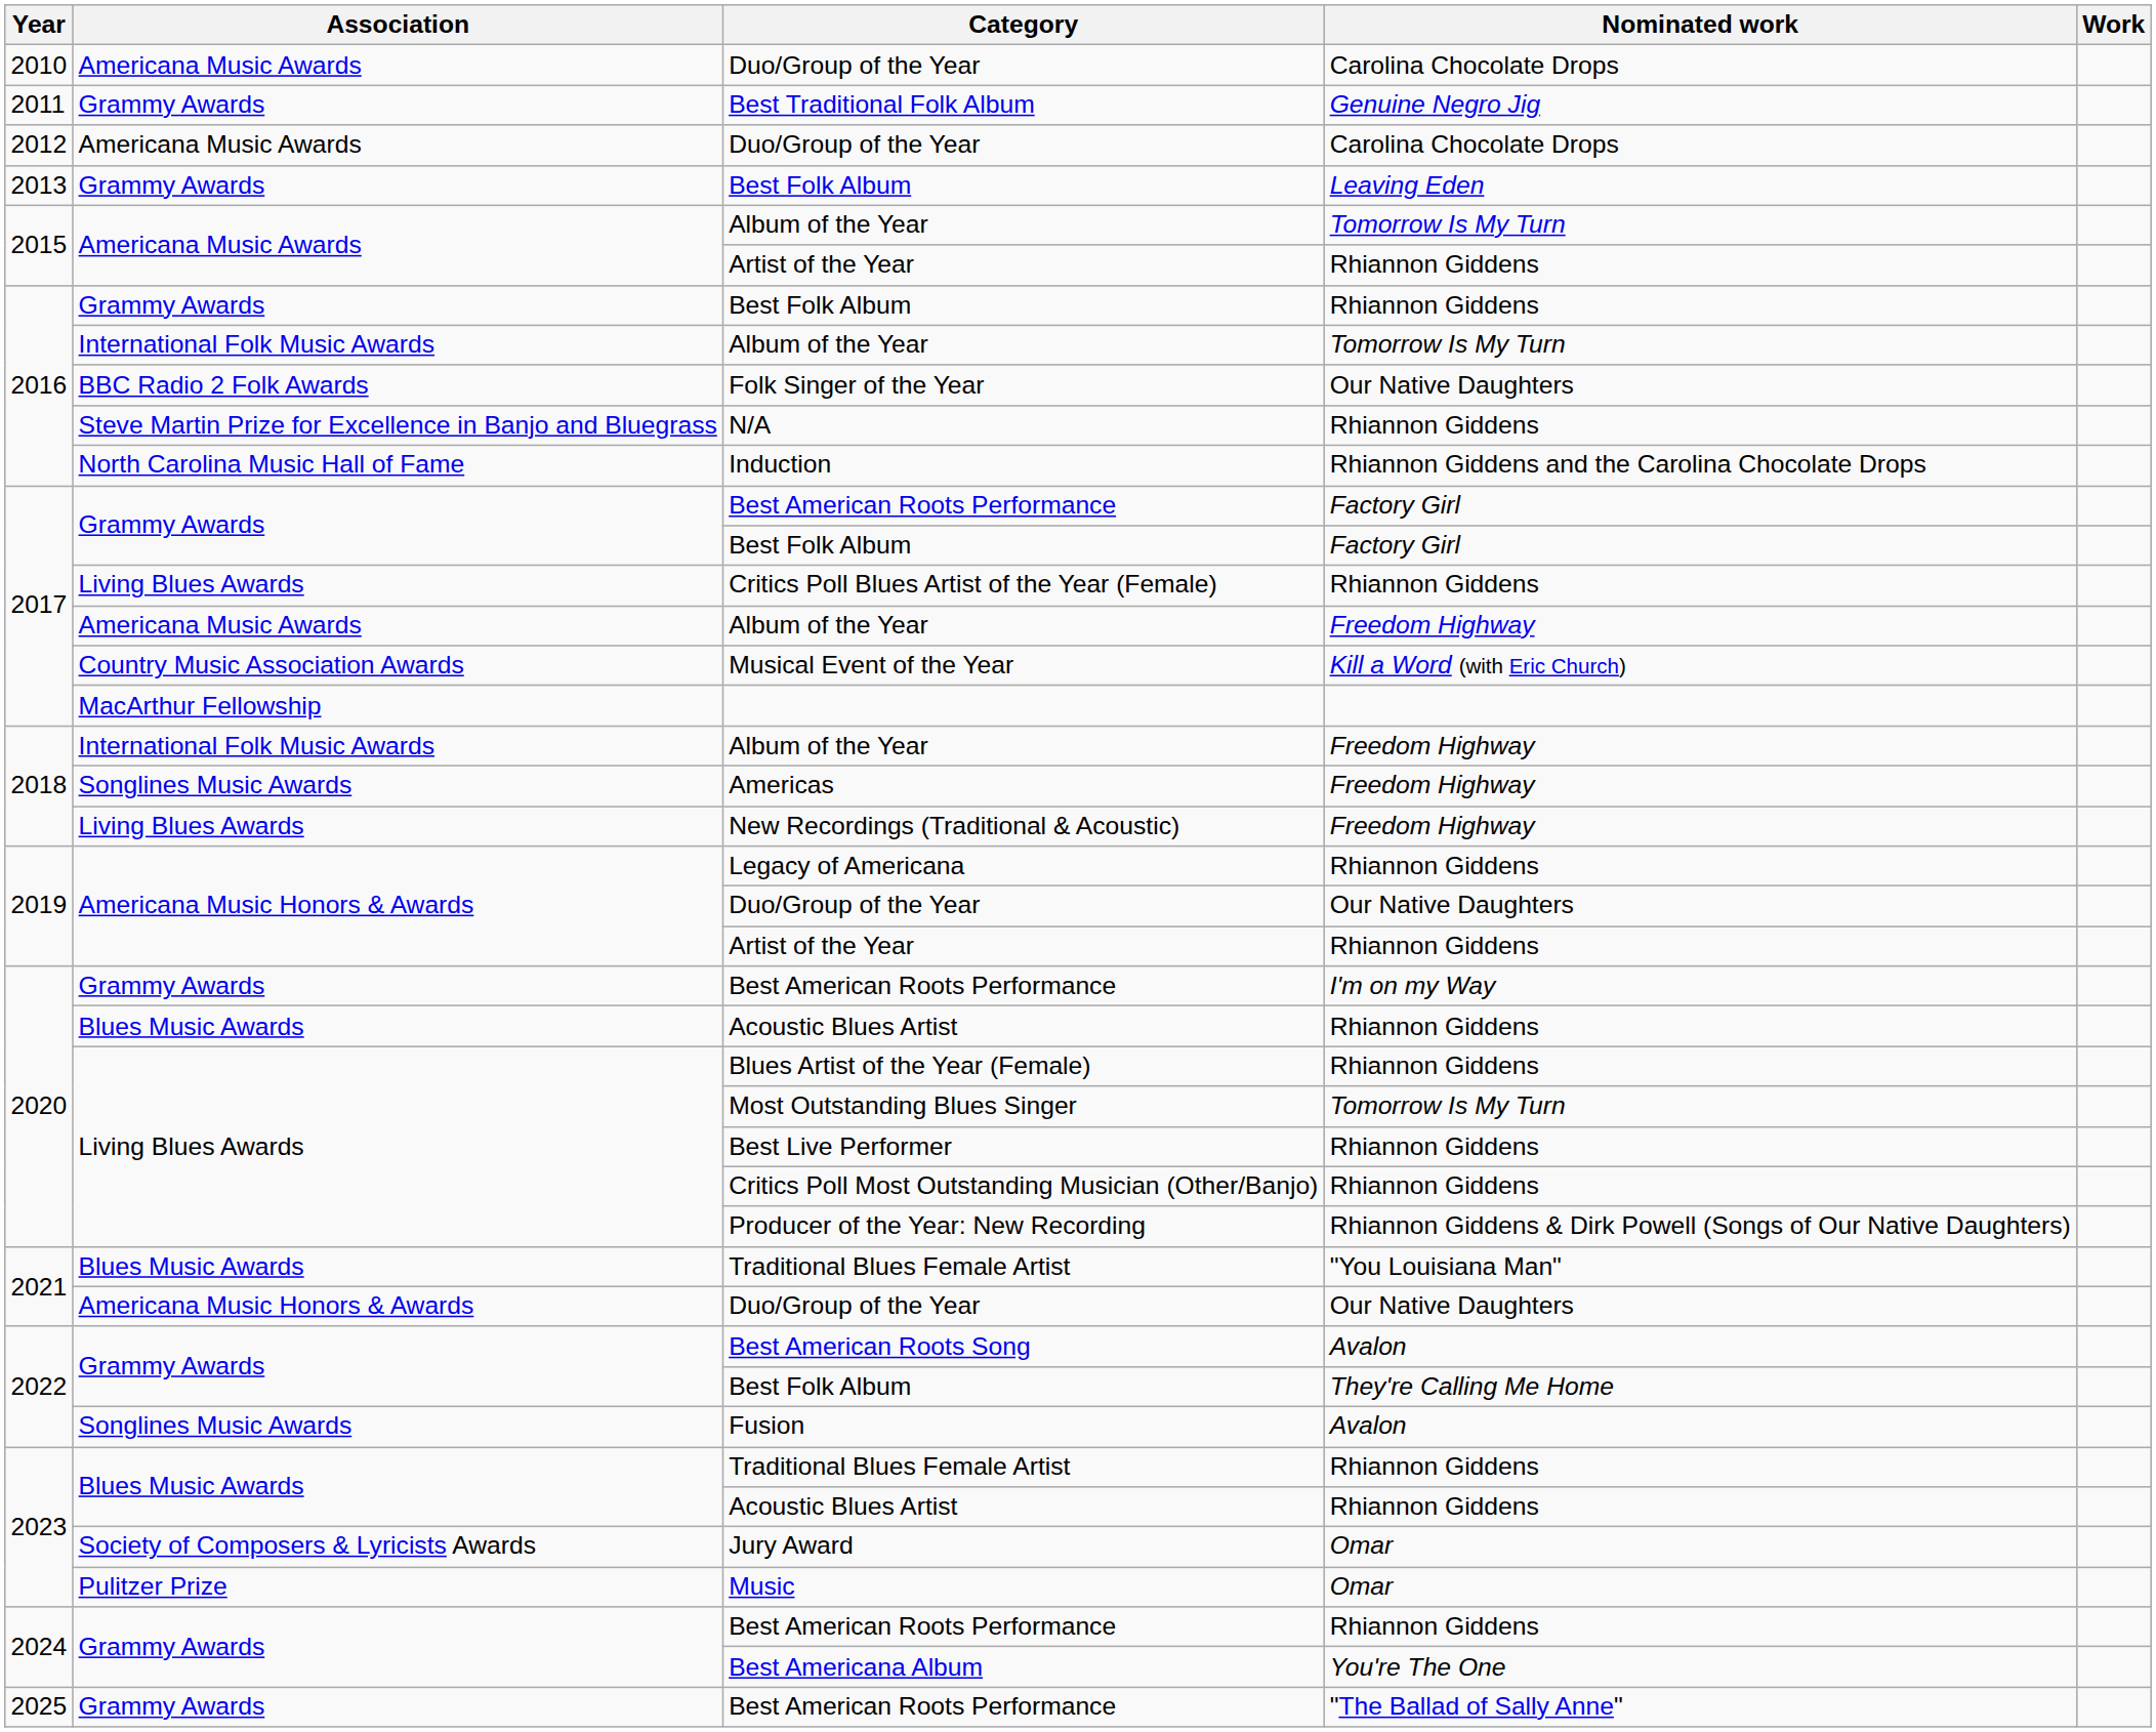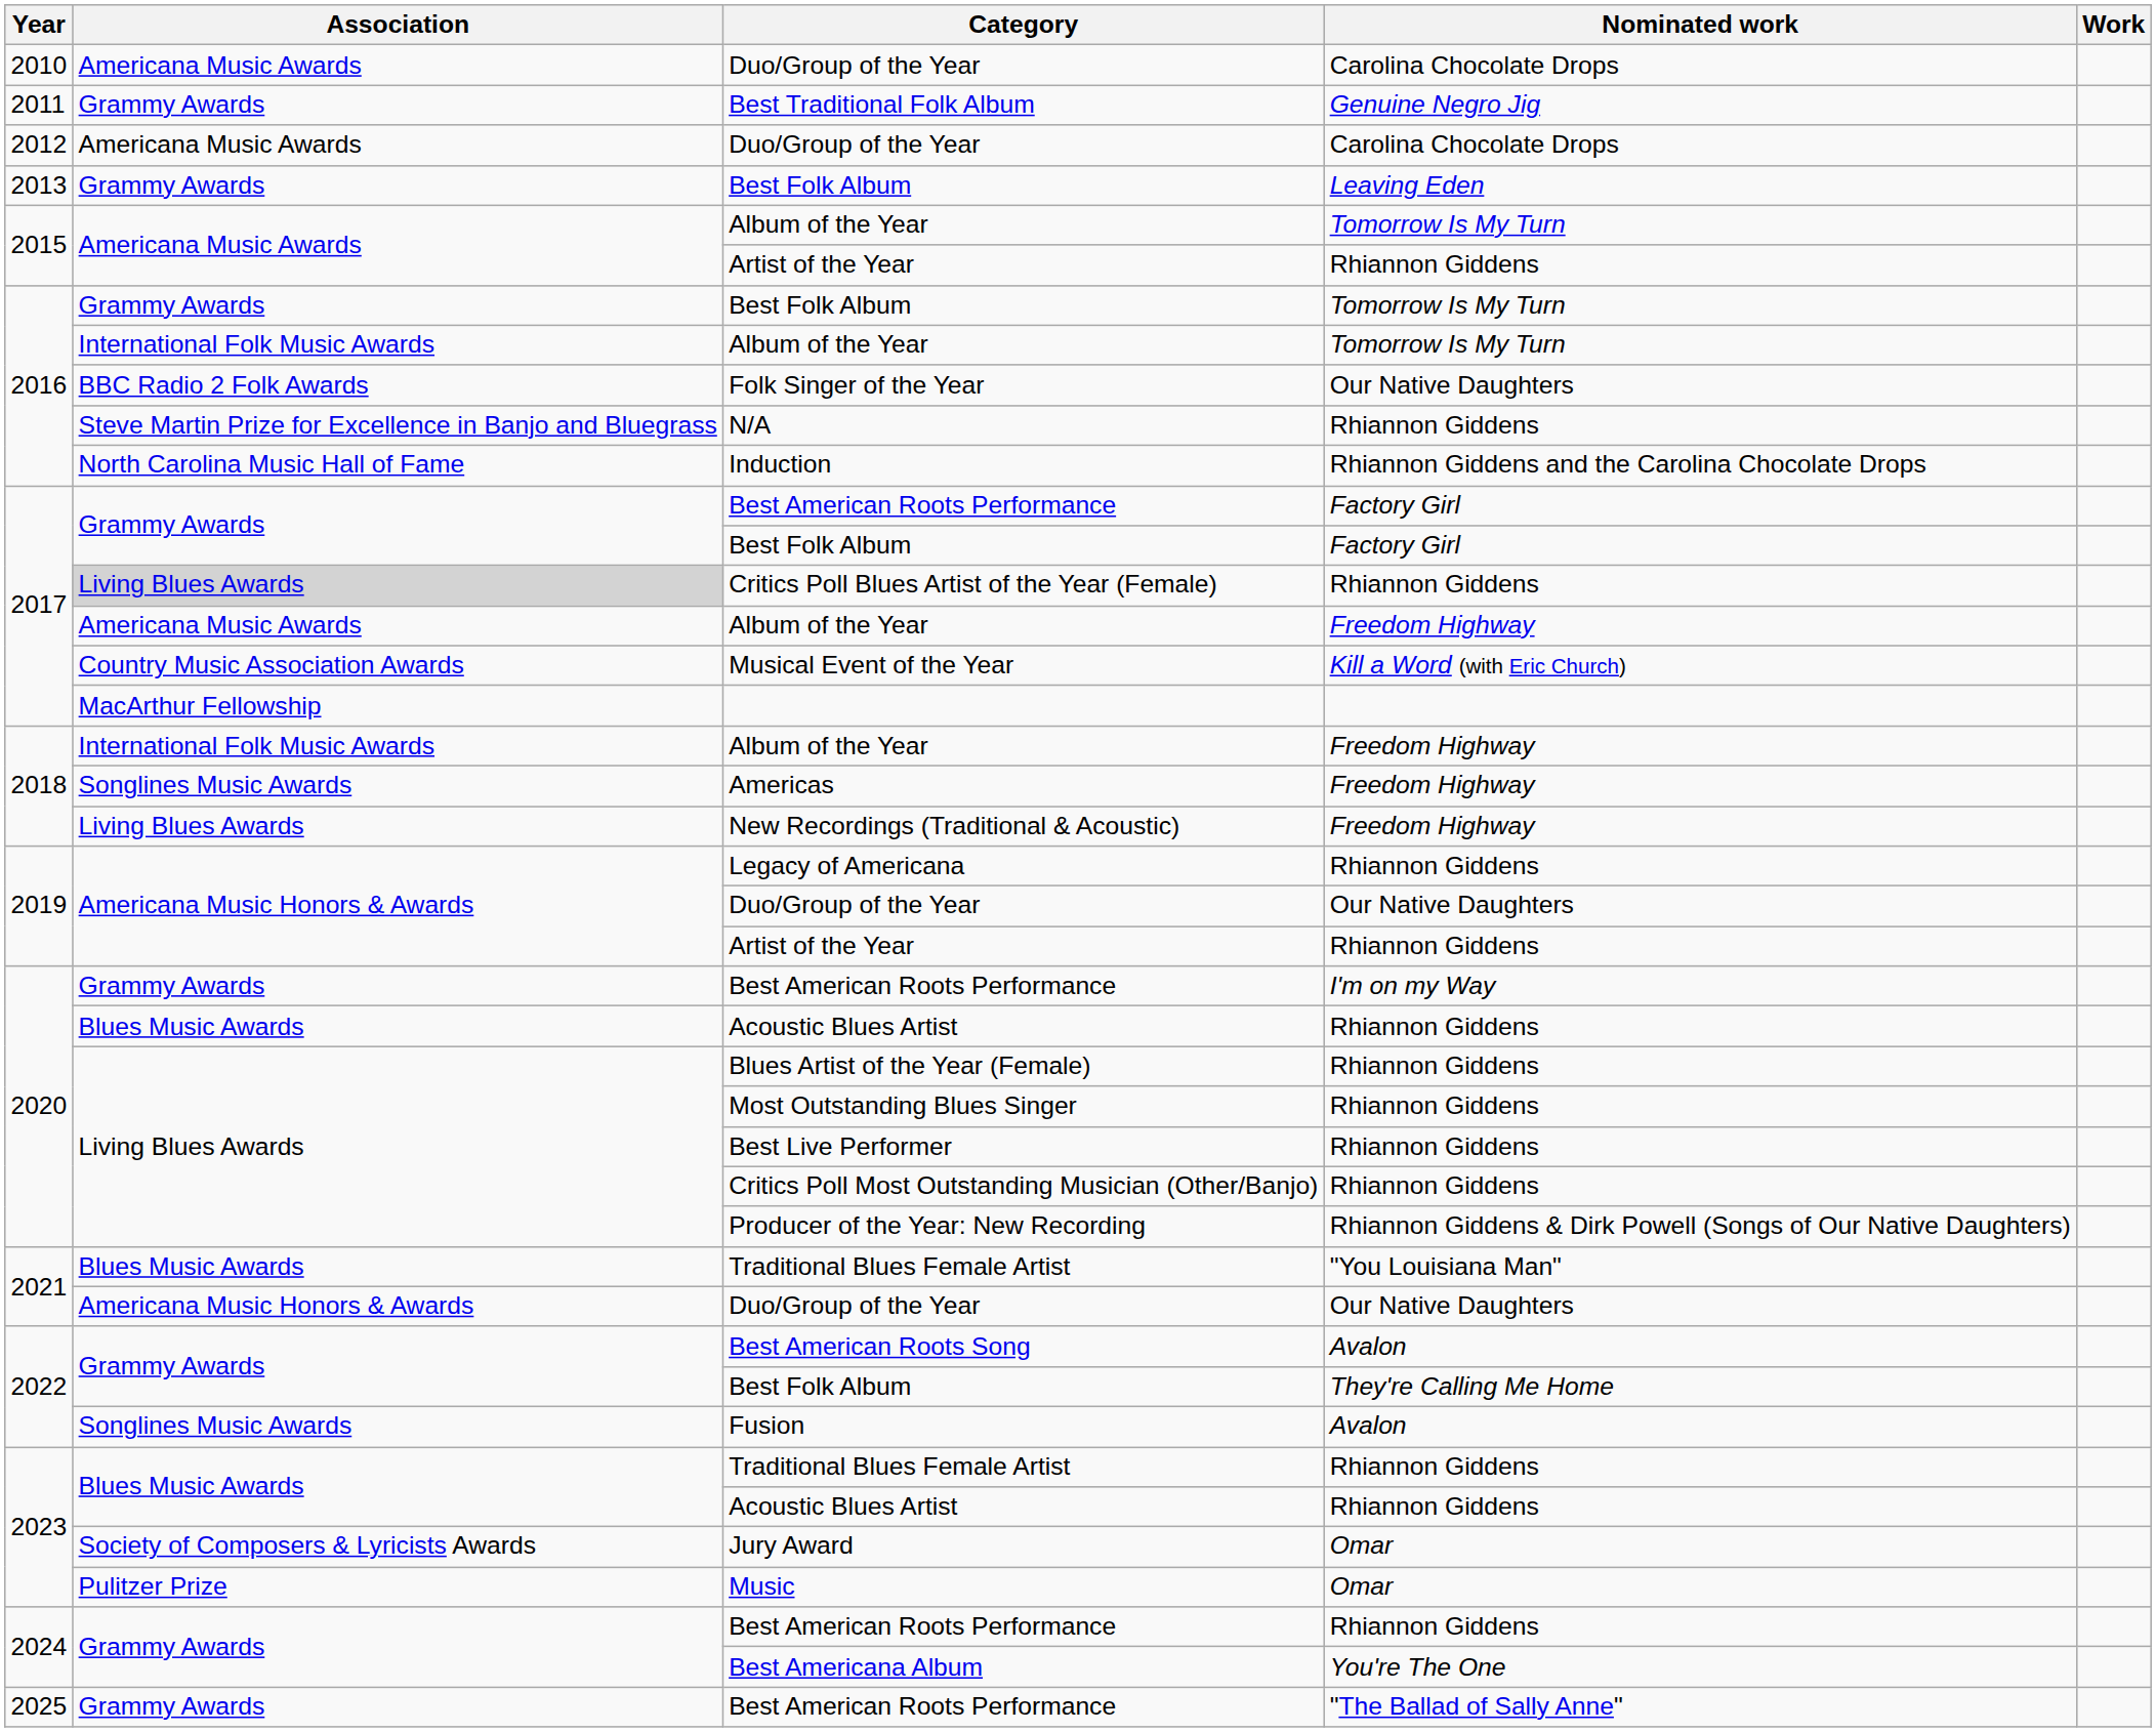2016 / Best Folk Album | Nominated work: Rhiannon Giddens -> Tomorrow Is My Turn
Critics Poll Blues Artist of the Year (Female) | Association: no background -> lightgrey background
Most Outstanding Blues Singer | Nominated work: Tomorrow Is My Turn -> Rhiannon Giddens
